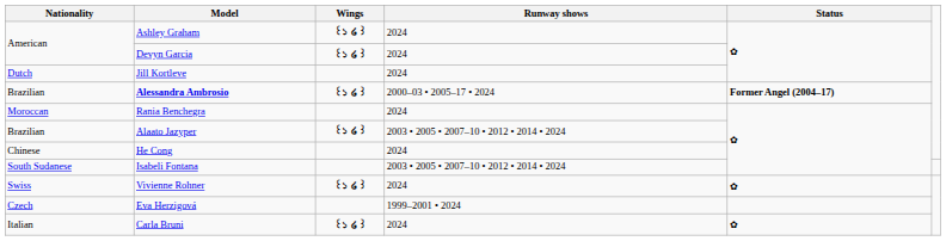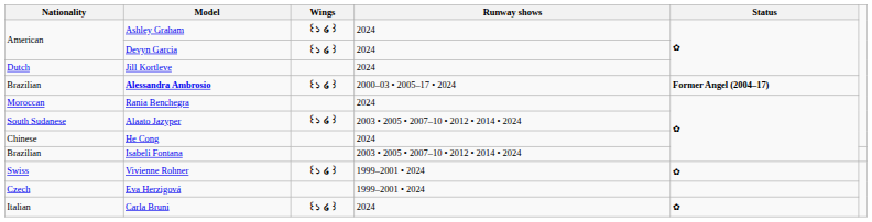Alaato Jazyper | Nationality: Brazilian -> South Sudanese
Isabeli Fontana | Nationality: South Sudanese -> Brazilian
Vivienne Rohner | Runway shows: 2024 -> 1999–2001 • 2024
